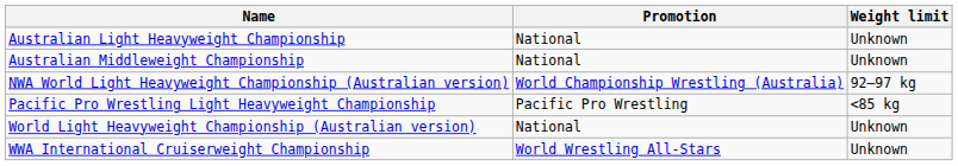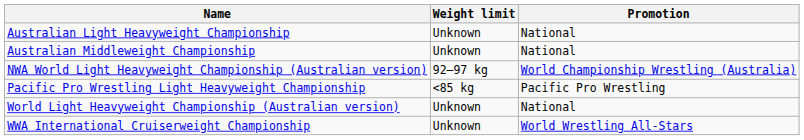columns swapped: Promotion <-> Weight limit
